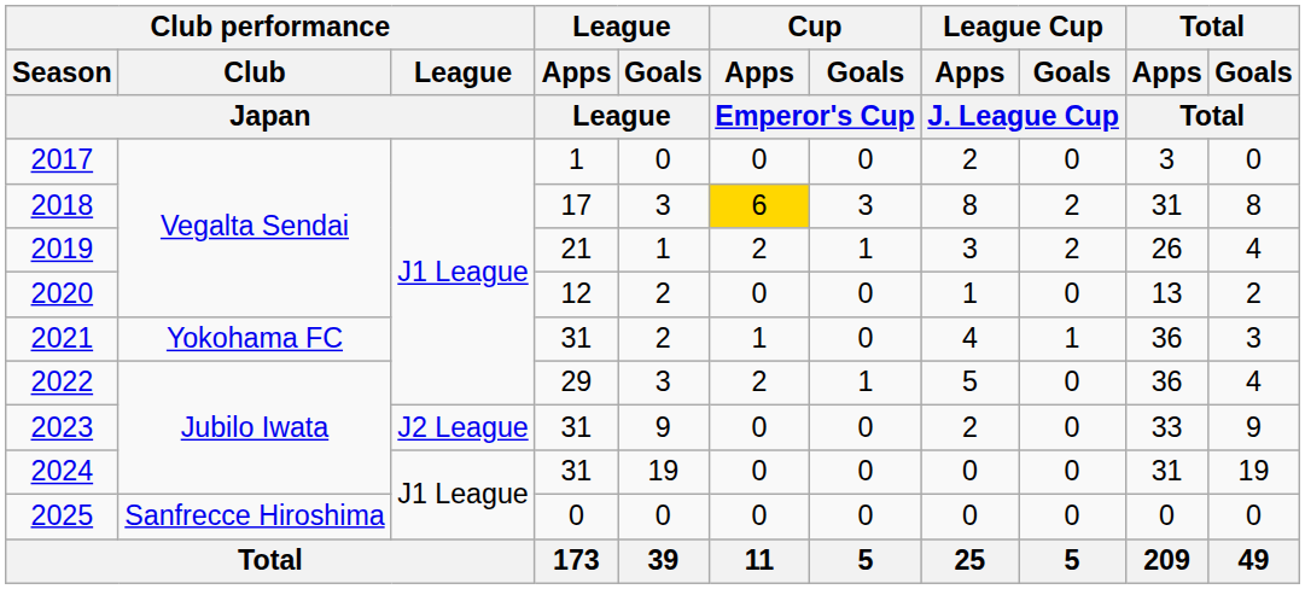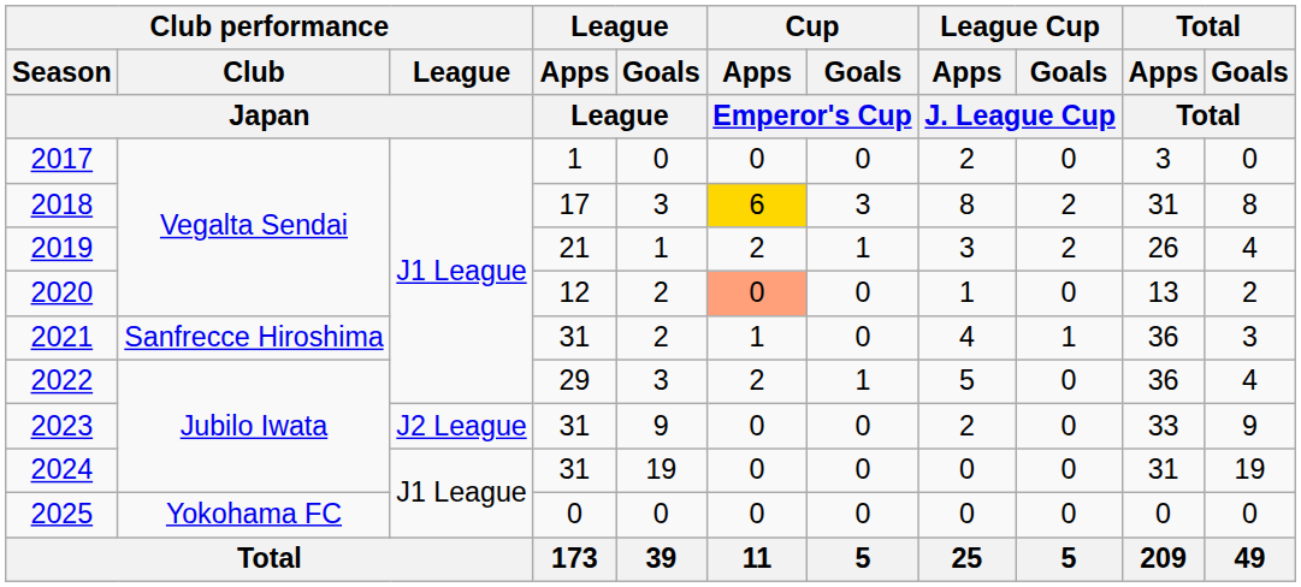2020 | Cup / Apps / Emperor's Cup: no background -> lightsalmon background
2021 | Club performance / Club / Japan: Yokohama FC -> Sanfrecce Hiroshima
2025 | Club performance / Club / Japan: Sanfrecce Hiroshima -> Yokohama FC
